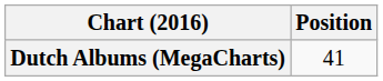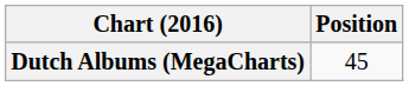Dutch Albums (MegaCharts) | Position: 41 -> 45
